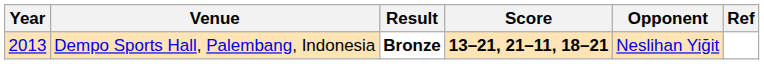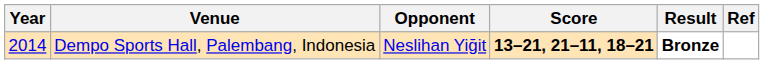columns swapped: Opponent <-> Result
Dempo Sports Hall, Palembang, Indonesia | Year: 2013 -> 2014
